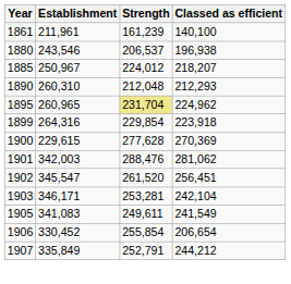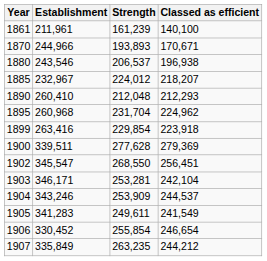+ row: 1870 | 244,966 | 193,893 | 170,671
1885 | Establishment: 250,967 -> 232,967
1890 | Establishment: 260,310 -> 260,410
1895 | Establishment: 260,965 -> 260,968
1895 | Strength: khaki background -> no background
1899 | Establishment: 264,316 -> 263,416
1900 | Establishment: 229,615 -> 339,511
1900 | Classed as efficient: 270,369 -> 279,369
- row: 1901 | 342,003 | 288,476 | 281,062
1902 | Strength: 261,520 -> 268,550
+ row: 1904 | 343,246 | 253,909 | 244,537
1905 | Establishment: 341,083 -> 341,283
1906 | Classed as efficient: 206,654 -> 246,654
1907 | Strength: 252,791 -> 263,235
